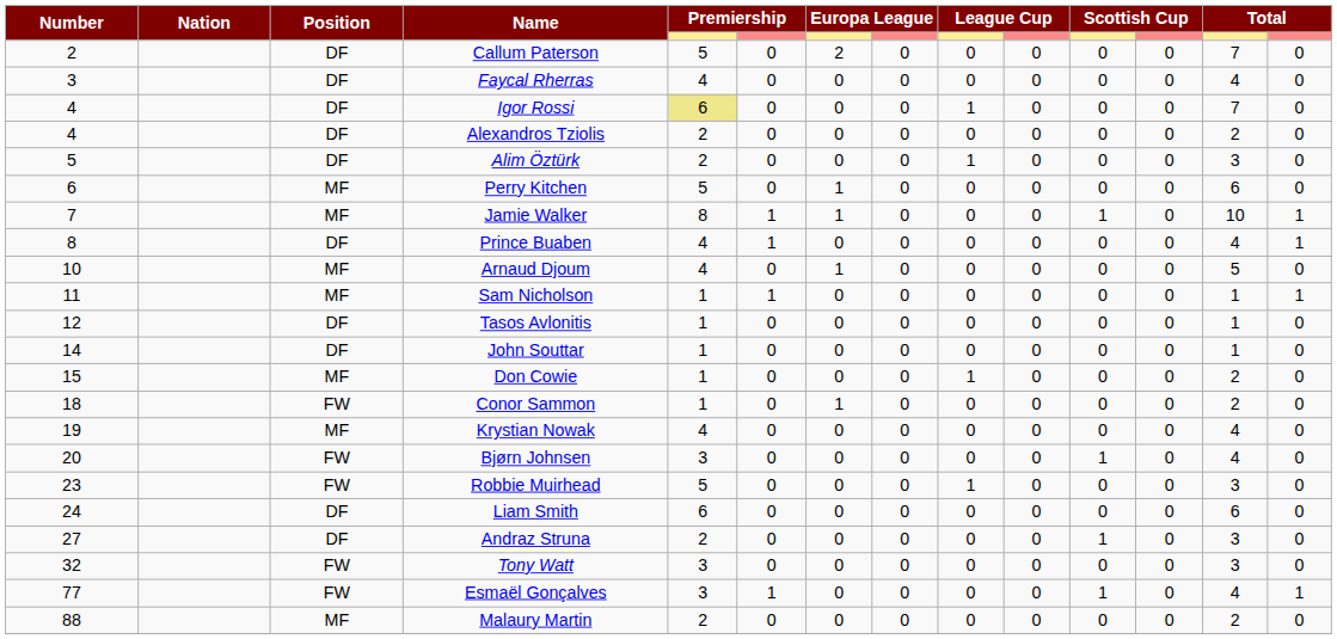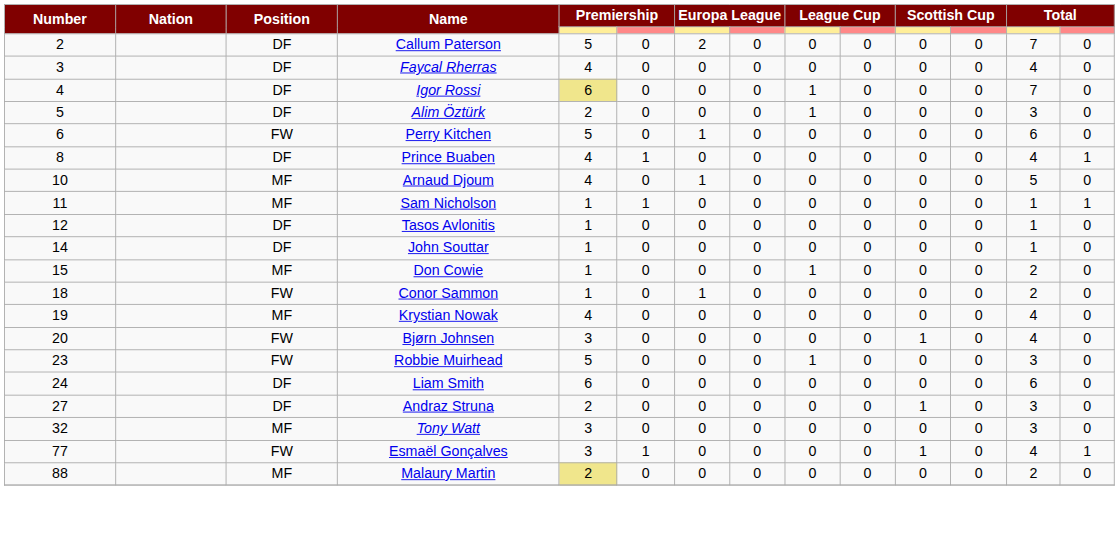- row: 4 | DF | Alexandros Tziolis | 2 | 0 | 0 | 0 | 0 | 0 | 0 | 0 | 2 | 0
Perry Kitchen | Position: MF -> FW
- row: 7 | MF | Jamie Walker | 8 | 1 | 1 | 0 | 0 | 0 | 1 | 0 | 10 | 1
Tony Watt | Position: FW -> MF
Malaury Martin | column 5: no background -> khaki background
